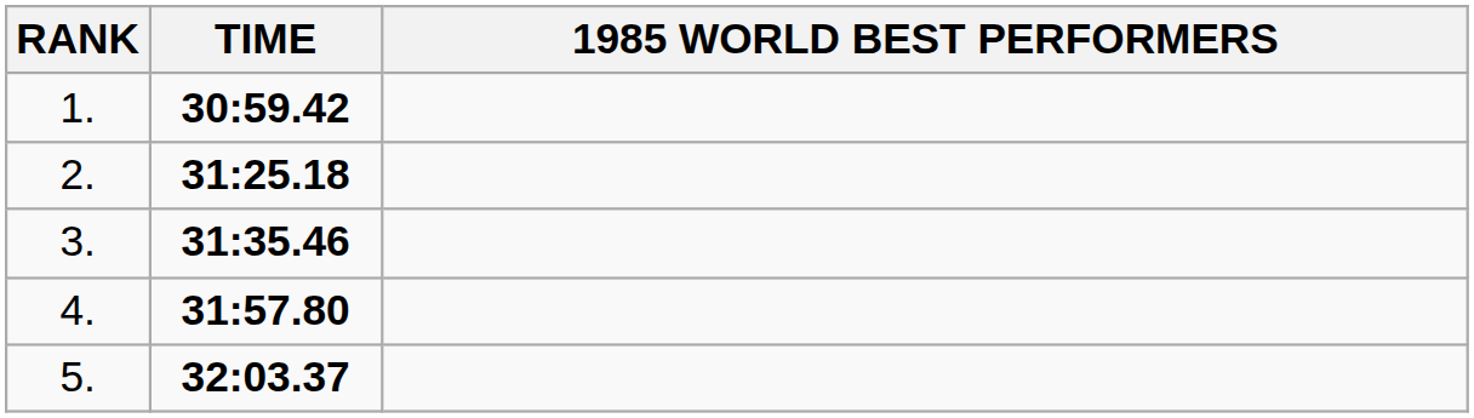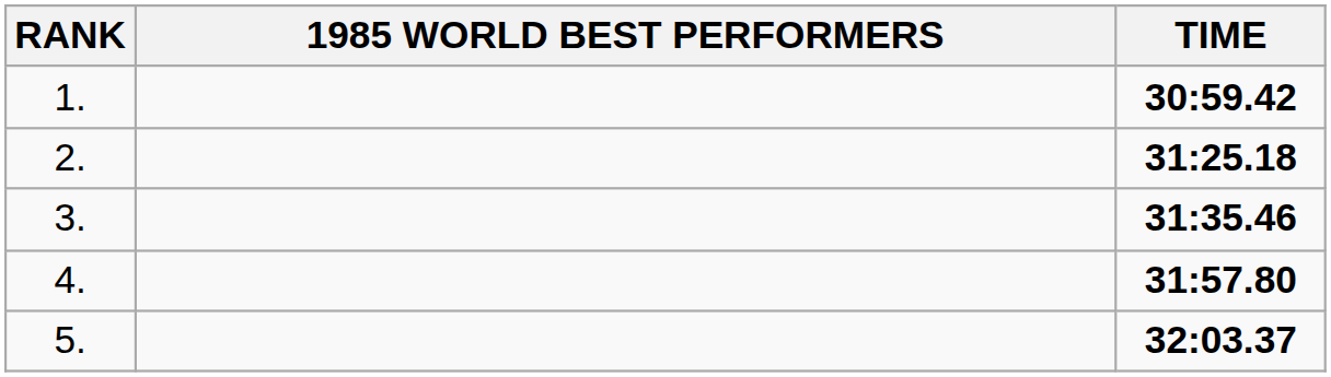columns swapped: 1985 WORLD BEST PERFORMERS <-> TIME
